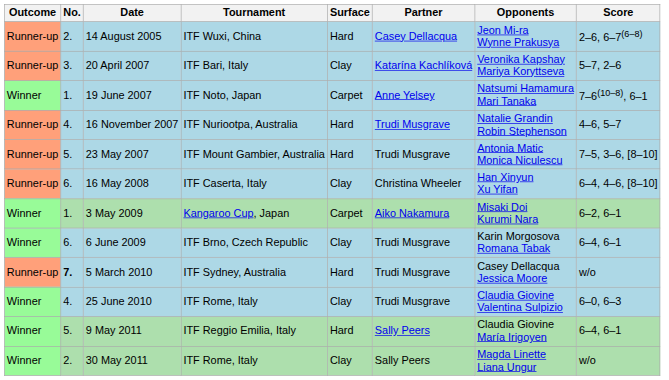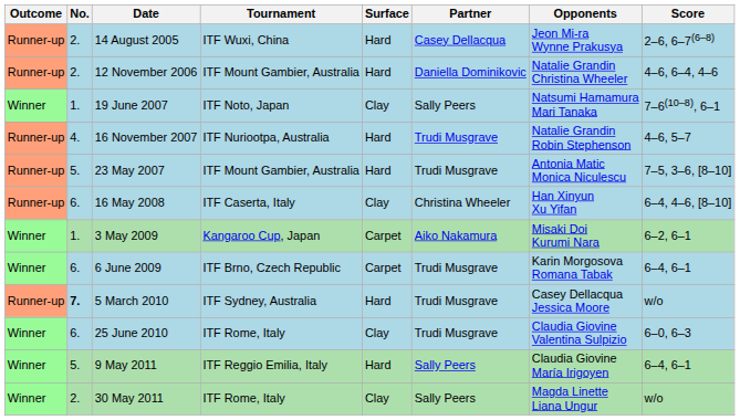+ row: Runner-up | 2. | 12 November 2006 | ITF Mount Gambier, Australia | Hard | Daniella Dominikovic | Natalie Grandin Christina Wheeler | 4–6, 6–4, 4–6
- row: Runner-up | 3. | 20 April 2007 | ITF Bari, Italy | Clay | Katarína Kachlíková | Veronika Kapshay Mariya Koryttseva | 5–7, 2–6
19 June 2007 | Surface: Carpet -> Clay
19 June 2007 | Partner: Anne Yelsey -> Sally Peers
6 June 2009 | Surface: Clay -> Carpet
25 June 2010 | No.: 4. -> 6.
